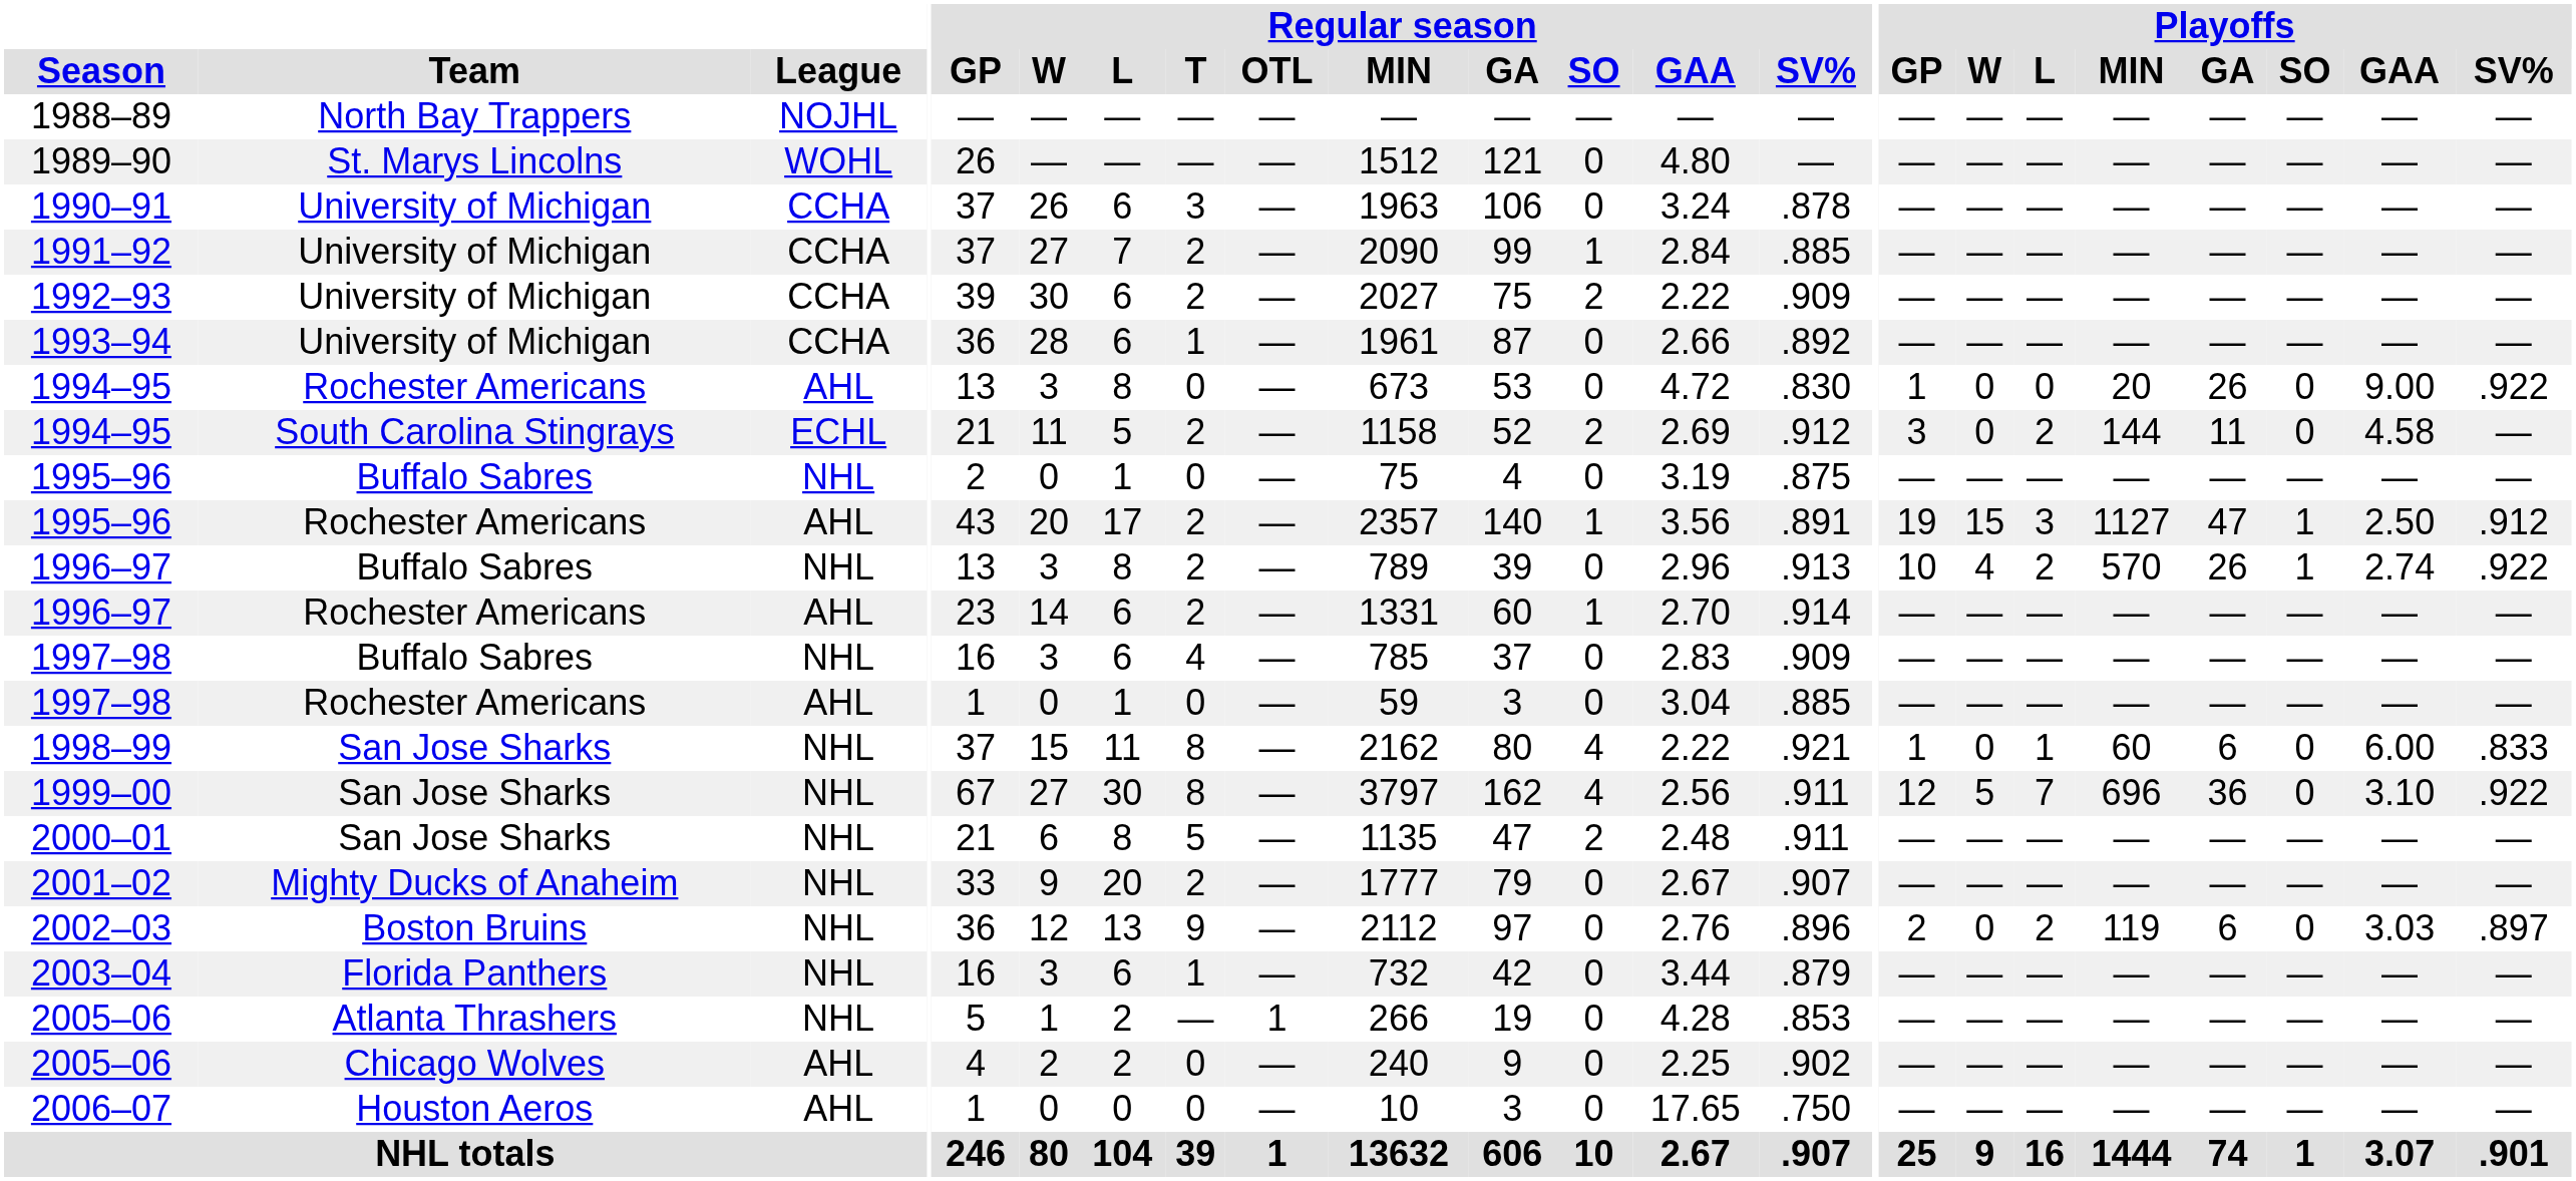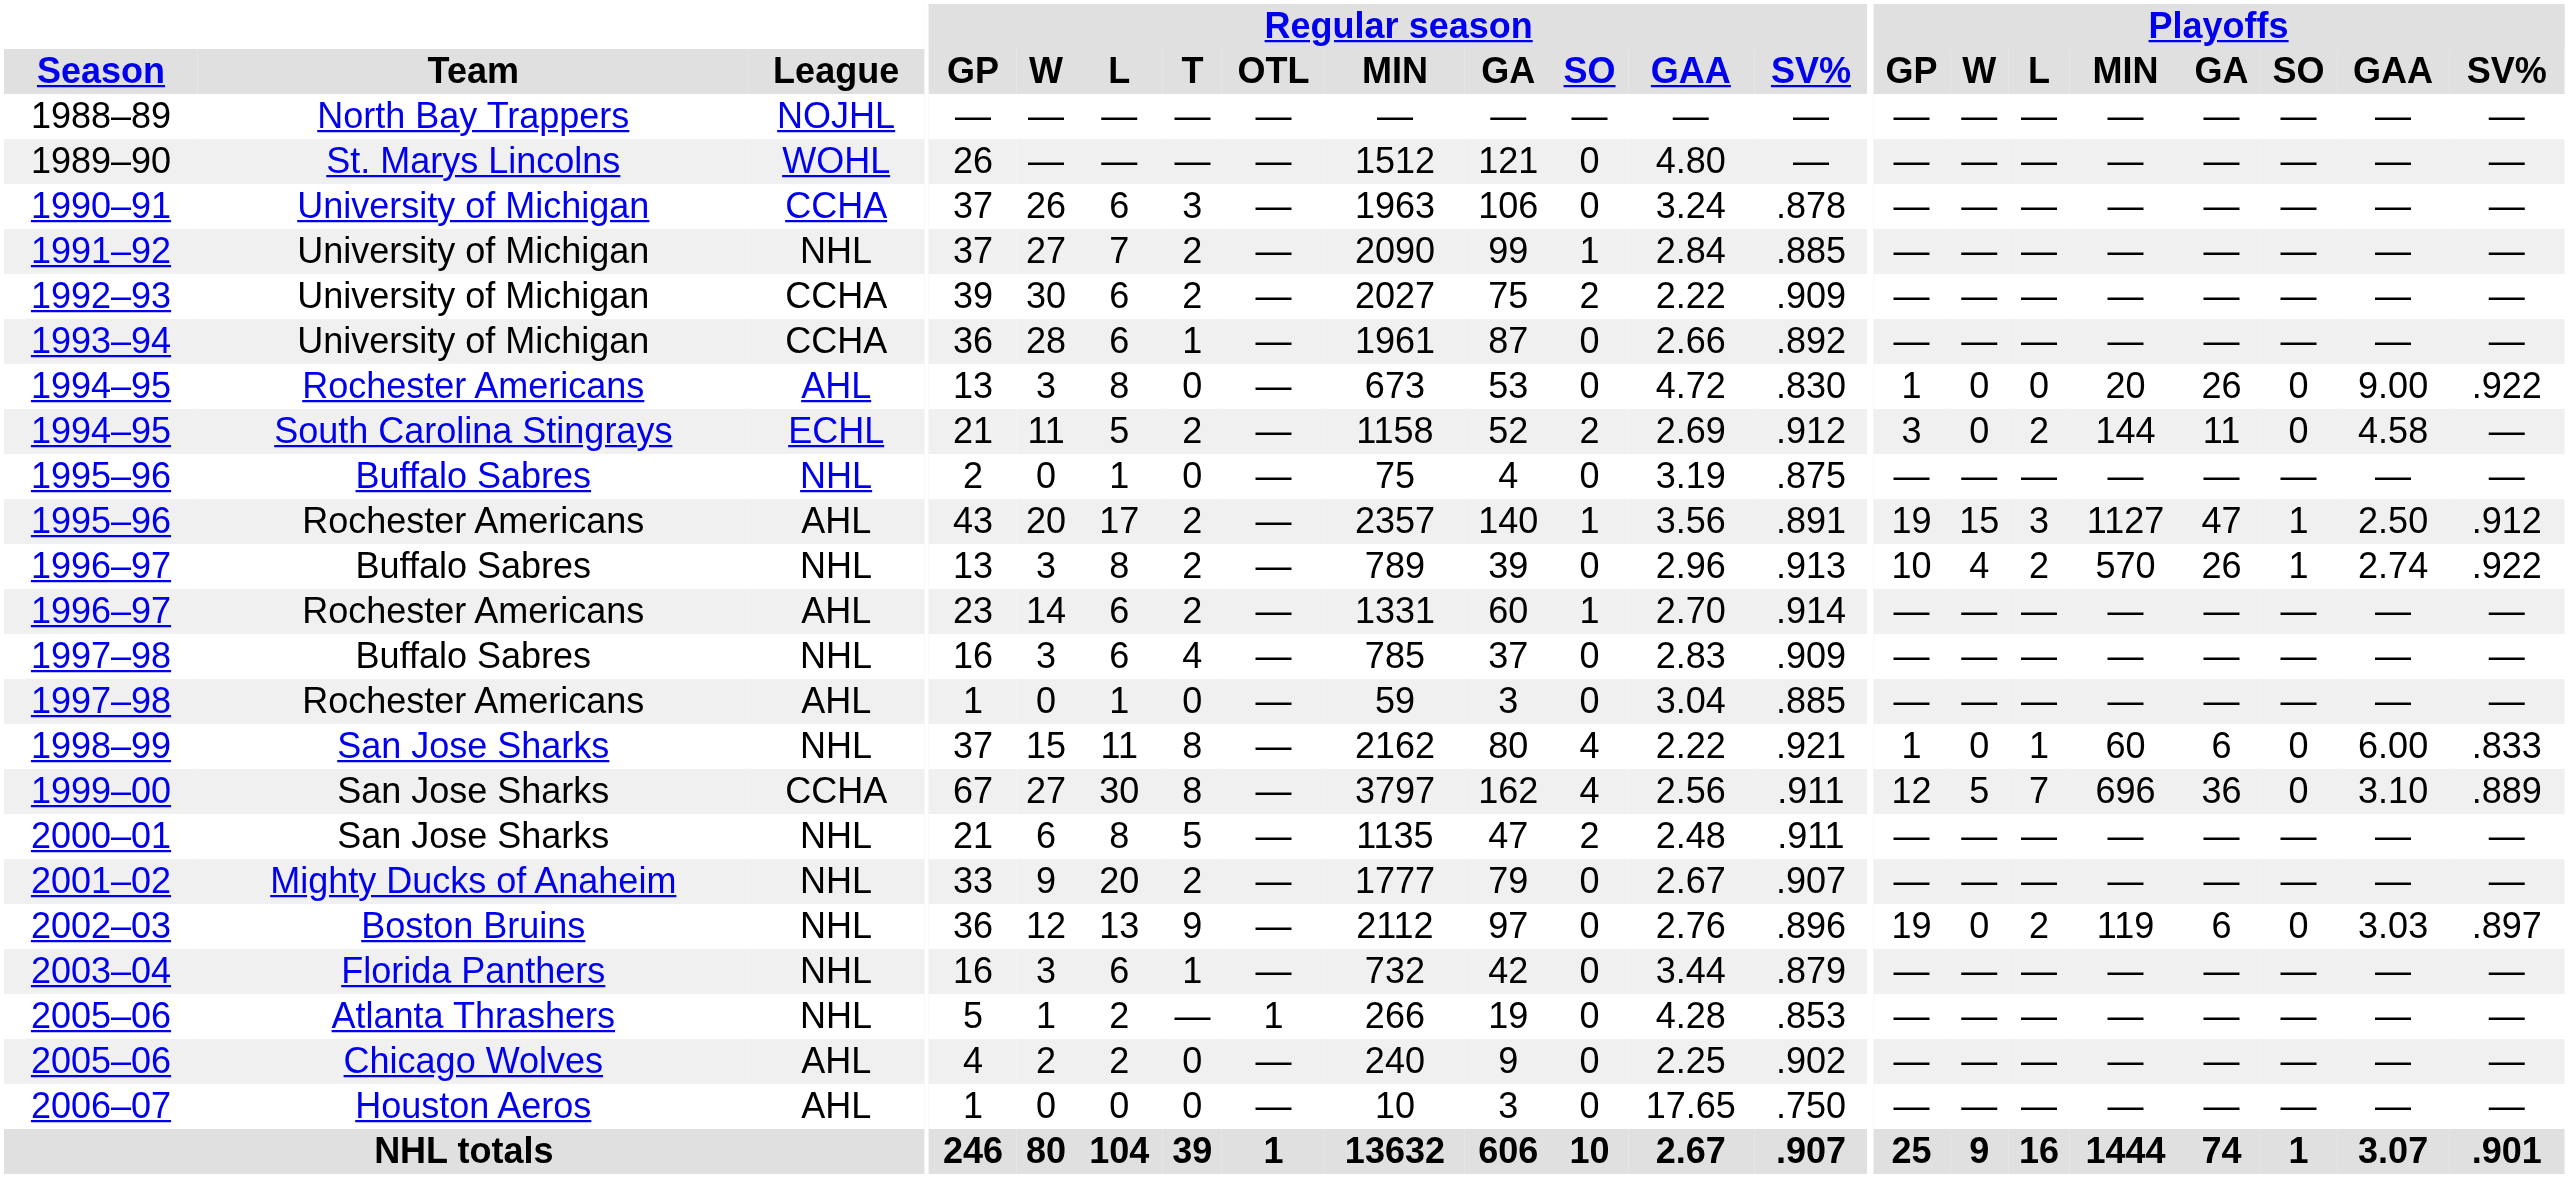1991–92 | League: CCHA -> NHL
1999–00 | League: NHL -> CCHA
1999–00 | Playoffs / SV%: .922 -> .889
2002–03 | Playoffs / GP: 2 -> 19
